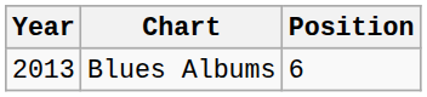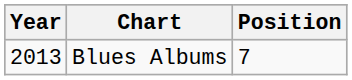Blues Albums | Position: 6 -> 7
